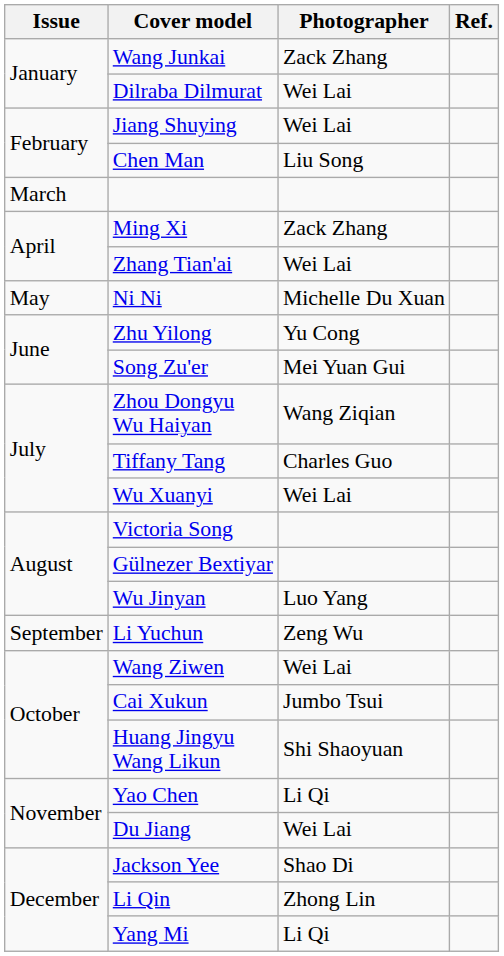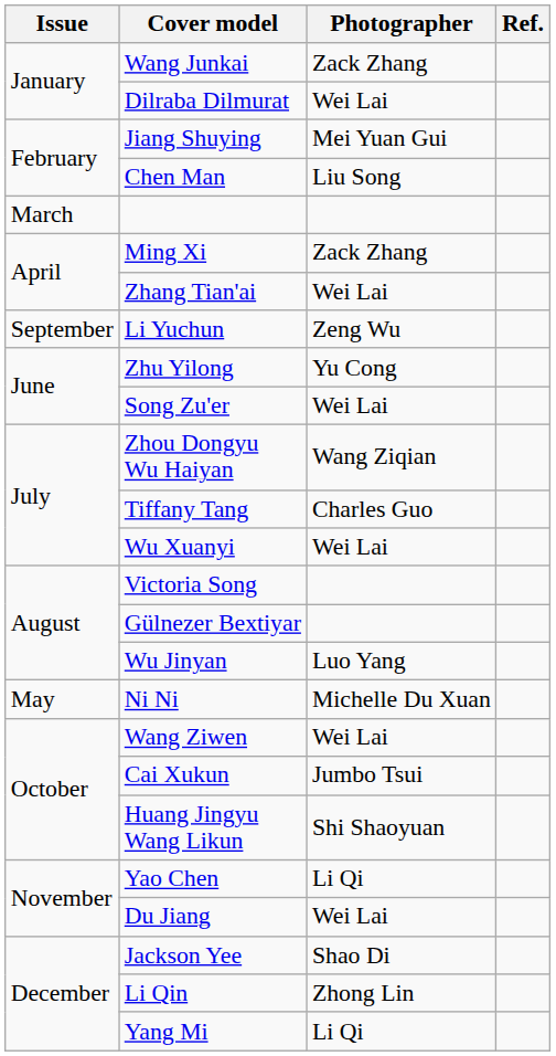Jiang Shuying | Photographer: Wei Lai -> Mei Yuan Gui
rows swapped: Ni Ni <-> Li Yuchun
Song Zu'er | Photographer: Mei Yuan Gui -> Wei Lai
